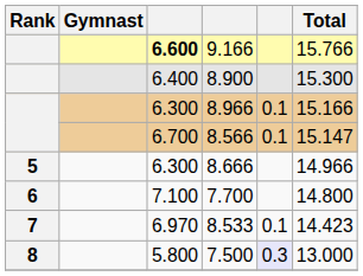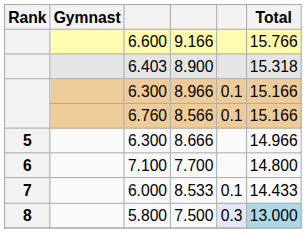9.166 | column 3: bold -> normal
8.900 | column 3: 6.400 -> 6.403
8.900 | Total: 15.300 -> 15.318
8.566 | column 3: 6.700 -> 6.760
8.566 | Total: 15.147 -> 15.166
8.533 | column 3: 6.970 -> 6.000
8.533 | Total: 14.423 -> 14.433
7.500 | Total: no background -> lightblue background
